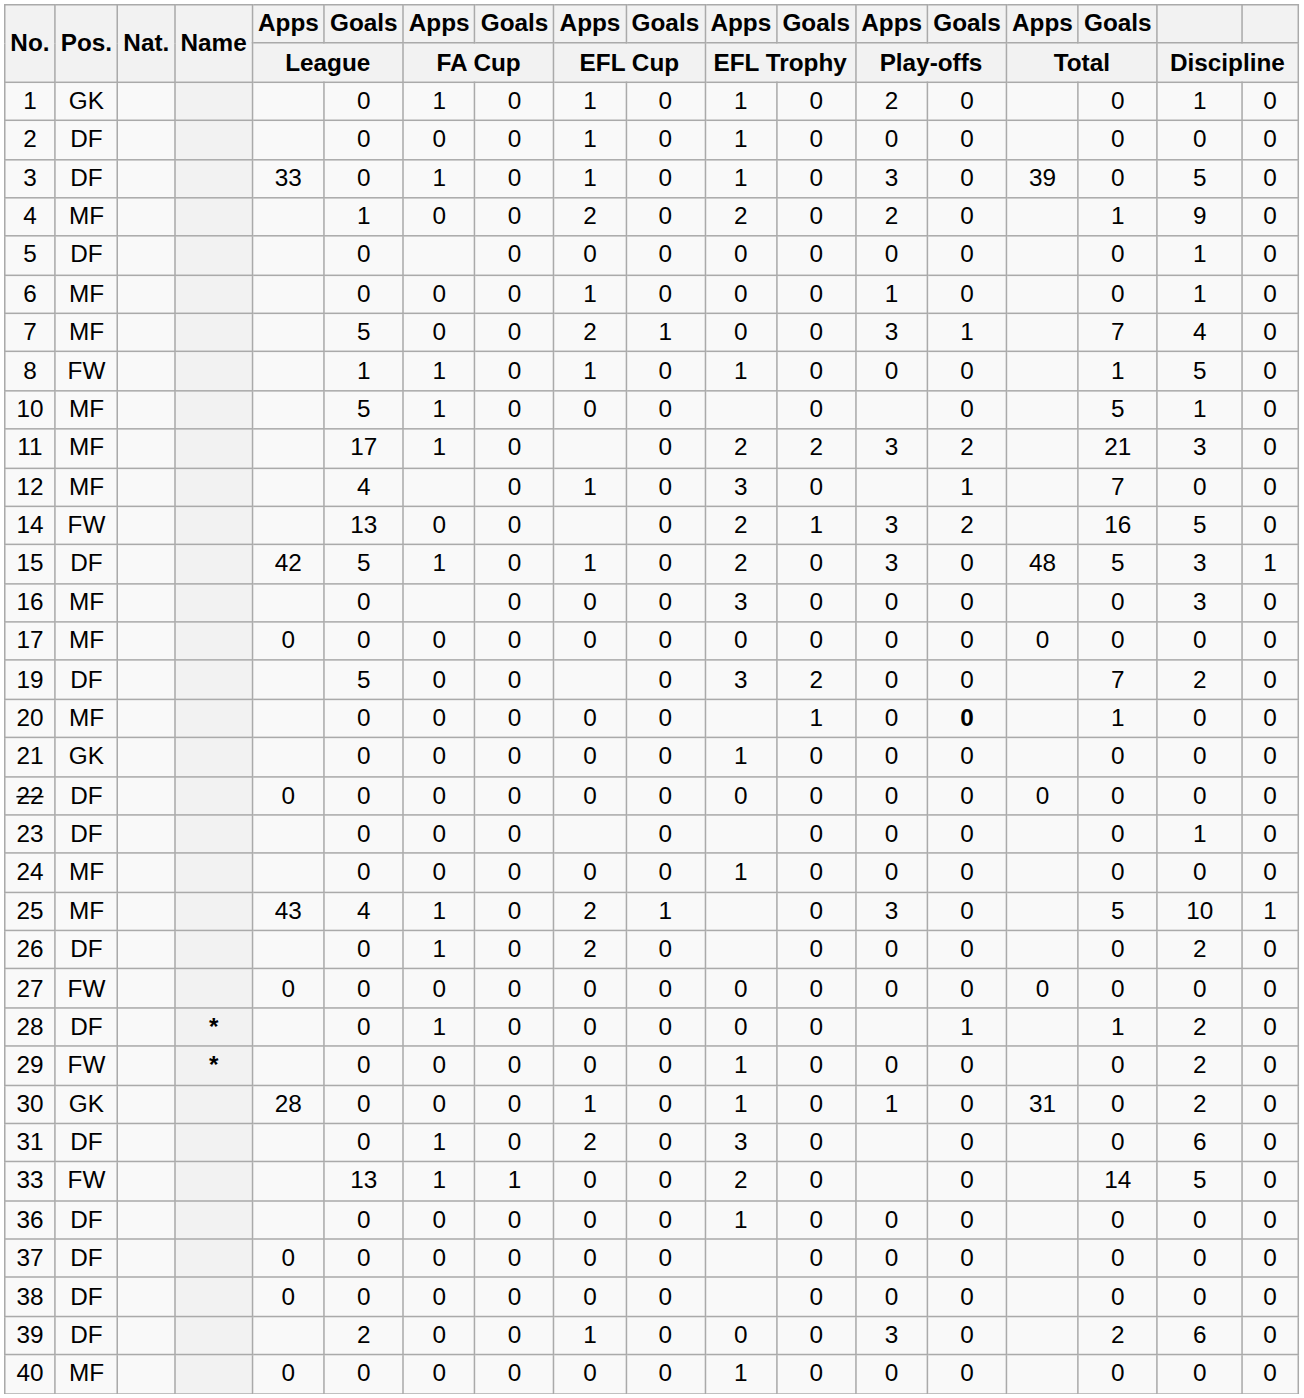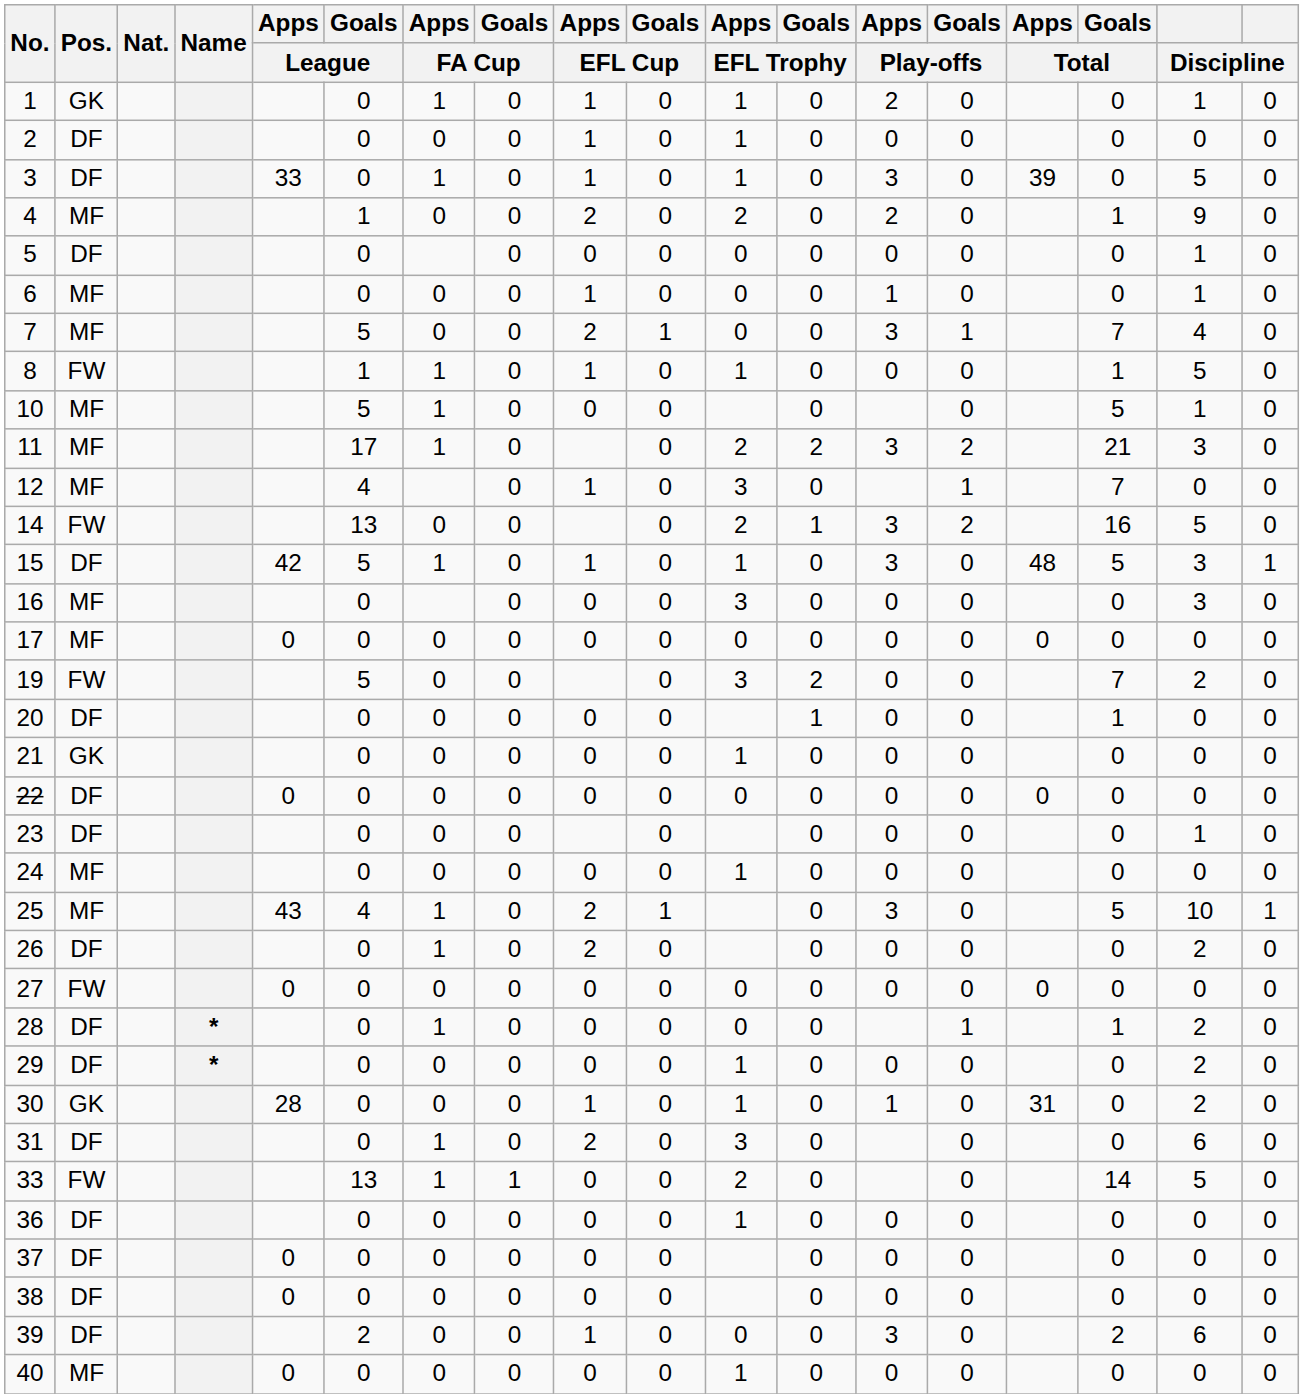15 | Apps / EFL Trophy: 2 -> 1
19 | Pos.: DF -> FW
20 | Pos.: MF -> DF
20 | Goals / Play-offs: bold -> normal
29 | Pos.: FW -> DF
